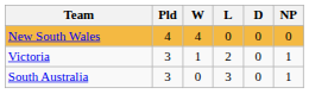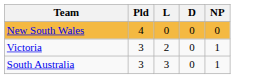- column: W | 4 | 1 | 0
